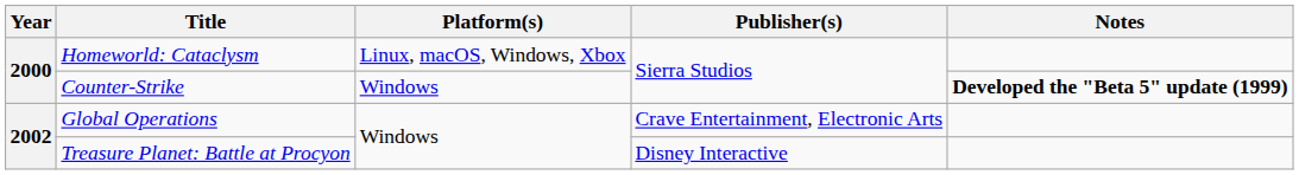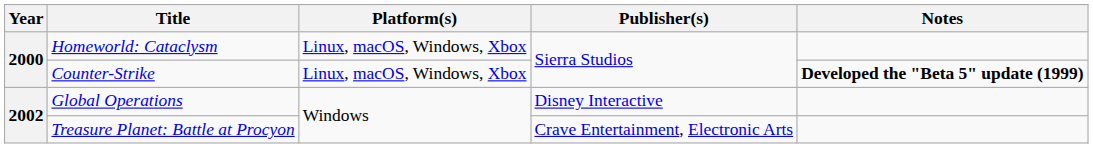Counter-Strike | Platform(s): Windows -> Linux, macOS, Windows, Xbox
Global Operations | Publisher(s): Crave Entertainment, Electronic Arts -> Disney Interactive
Treasure Planet: Battle at Procyon | Publisher(s): Disney Interactive -> Crave Entertainment, Electronic Arts
